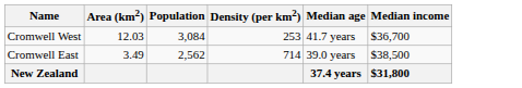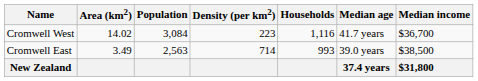+ column: Households | 1,116 | 993
Cromwell West | Area (km2): 12.03 -> 14.02
Cromwell West | Density (per km2): 253 -> 223
Cromwell East | Population: 2,562 -> 2,563
